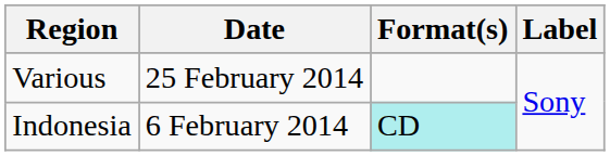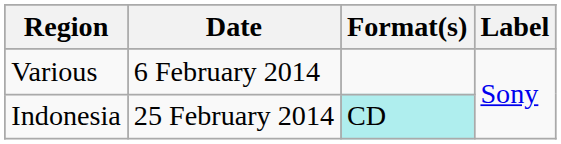Various | Date: 25 February 2014 -> 6 February 2014
Indonesia | Date: 6 February 2014 -> 25 February 2014
